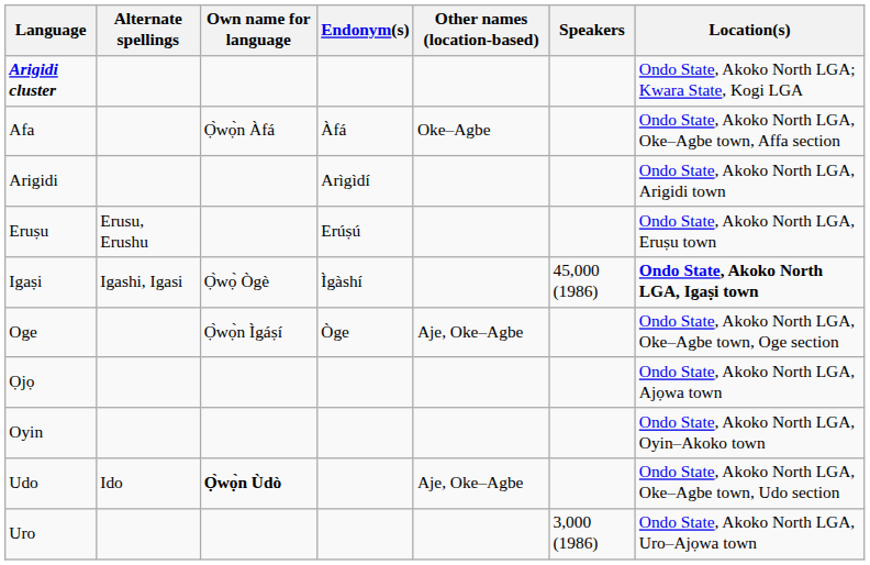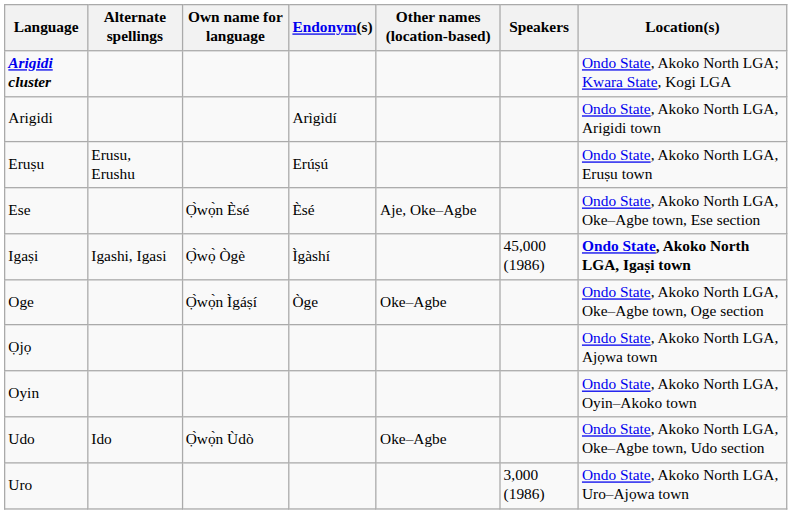- row: Afa | Ọ̀wọ̀n Àfá | Àfá | Oke–Agbe | Ondo State, Akoko North LGA, Oke–Agbe town, Affa section
+ row: Ese | Ọ̀wọ̀n Èsé | Èsé | Aje, Oke–Agbe | Ondo State, Akoko North LGA, Oke–Agbe town, Ese section
Oge | Other names (location-based): Aje, Oke–Agbe -> Oke–Agbe
Udo | Own name for language: bold -> normal
Udo | Other names (location-based): Aje, Oke–Agbe -> Oke–Agbe
